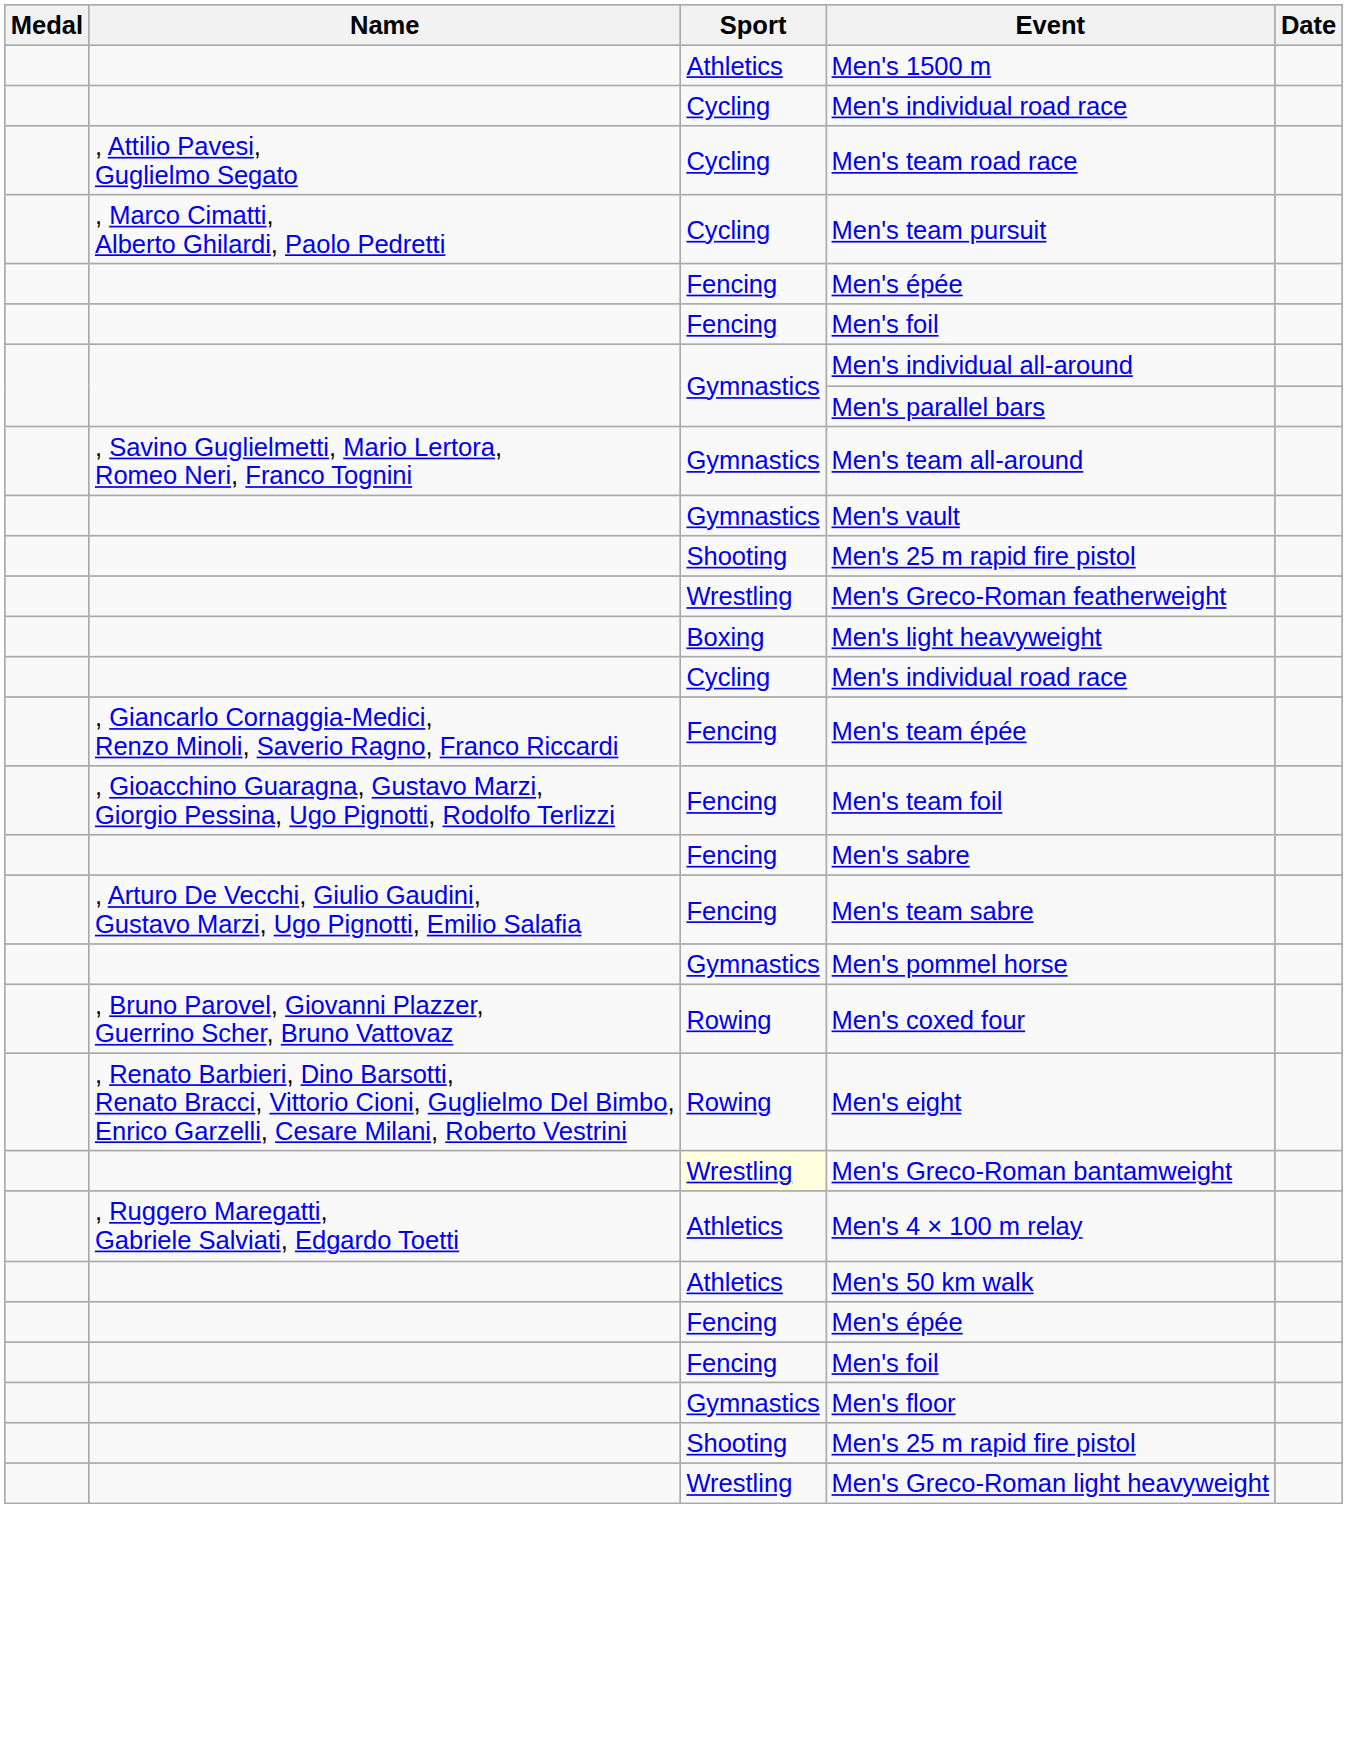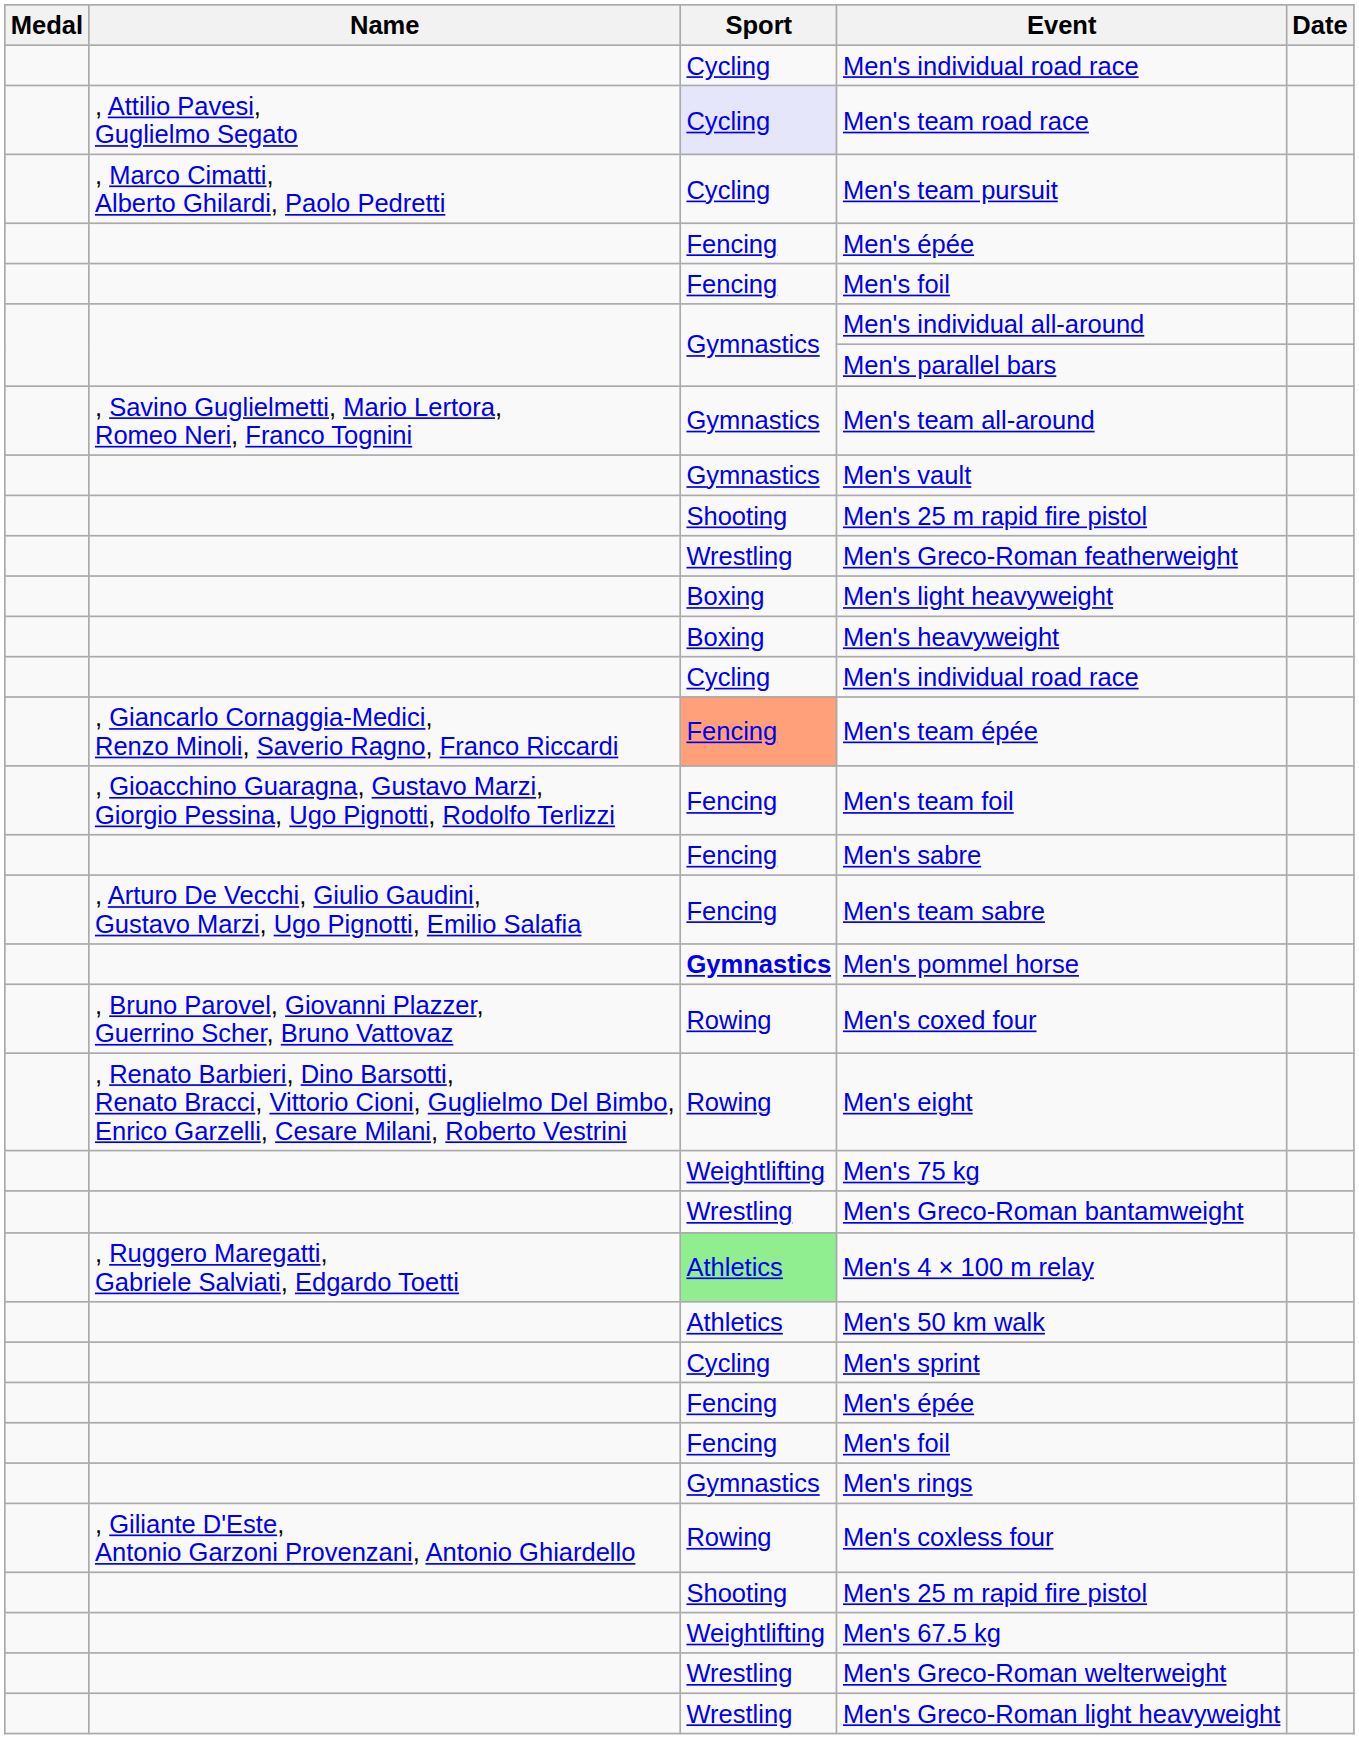- row: Athletics | Men's 1500 m
Men's team road race | Sport: no background -> lavender background
+ row: Boxing | Men's heavyweight
Men's team épée | Sport: no background -> lightsalmon background
Men's pommel horse | Sport: normal -> bold
+ row: Weightlifting | Men's 75 kg
Men's Greco-Roman bantamweight | Sport: lightyellow background -> no background
Men's 4 × 100 m relay | Sport: no background -> lightgreen background
+ row: Cycling | Men's sprint
- row: Gymnastics | Men's floor
+ row: Gymnastics | Men's rings
+ row: , Giliante D'Este, Antonio Garzoni Provenzani, Antonio Ghiardello | Rowing | Men's coxless four
+ row: Weightlifting | Men's 67.5 kg
+ row: Wrestling | Men's Greco-Roman welterweight
